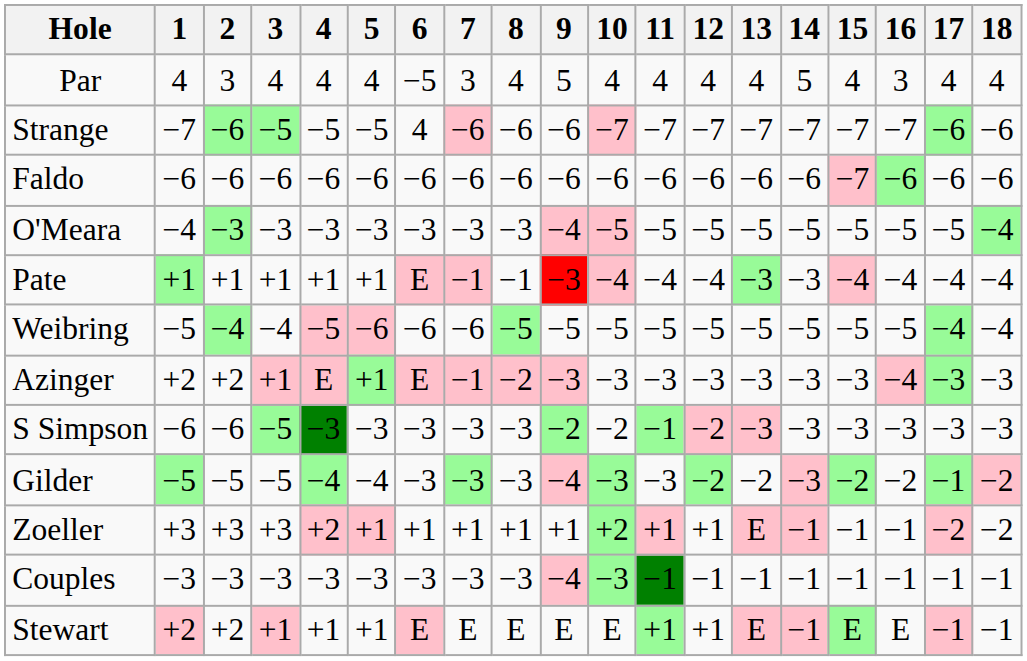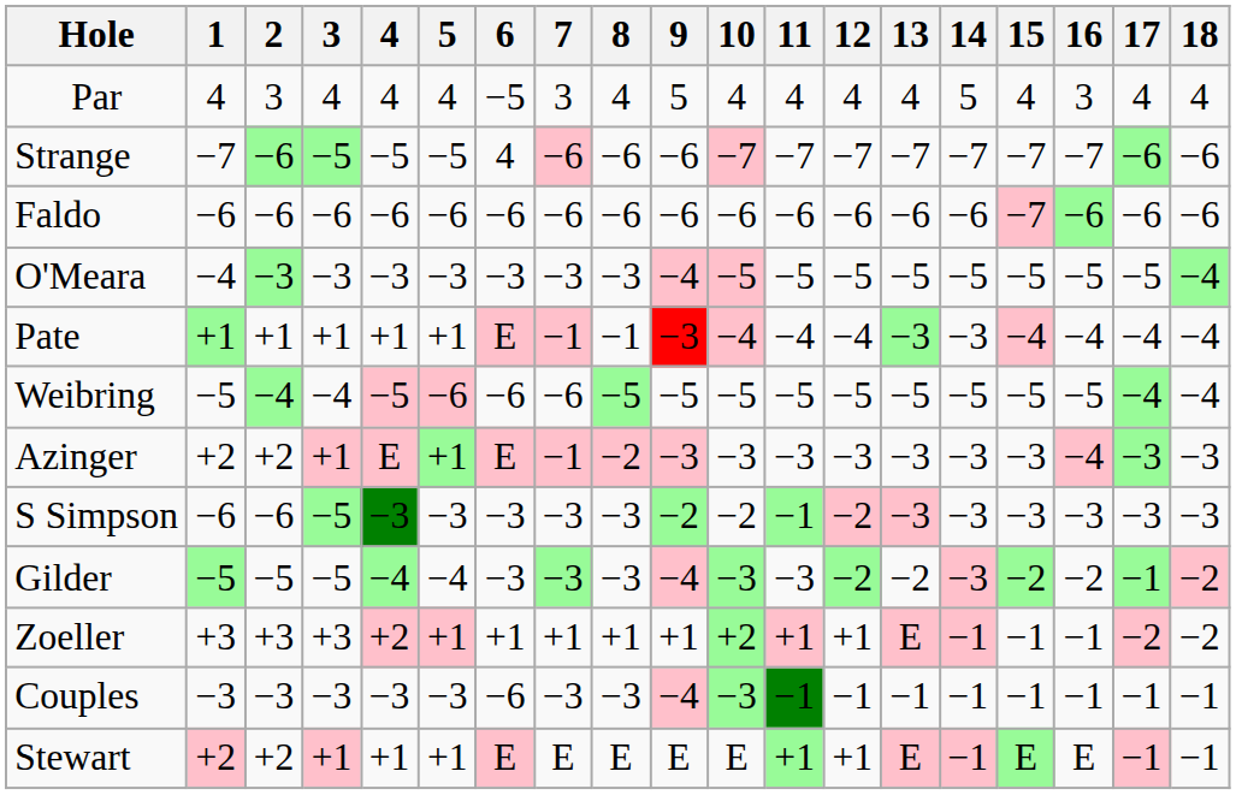Couples | 6: −3 -> −6
